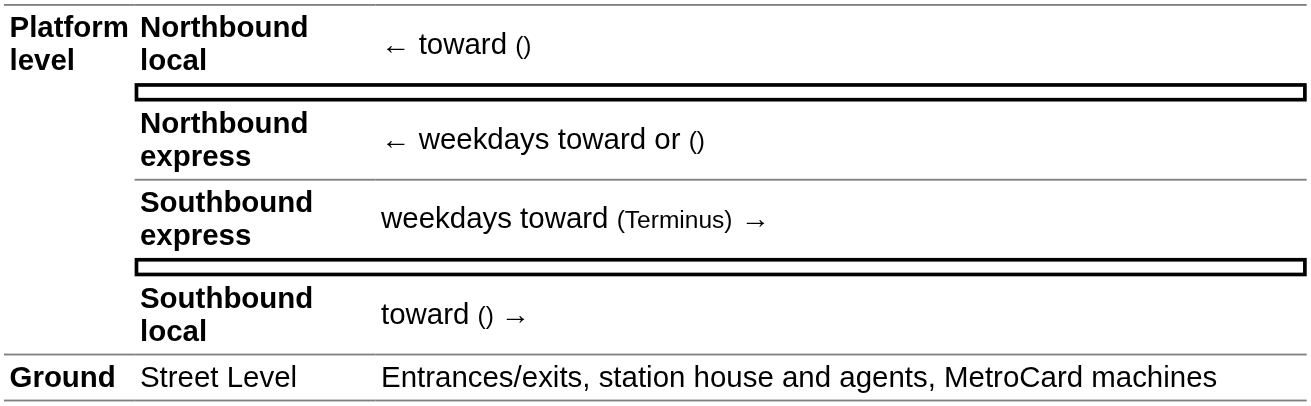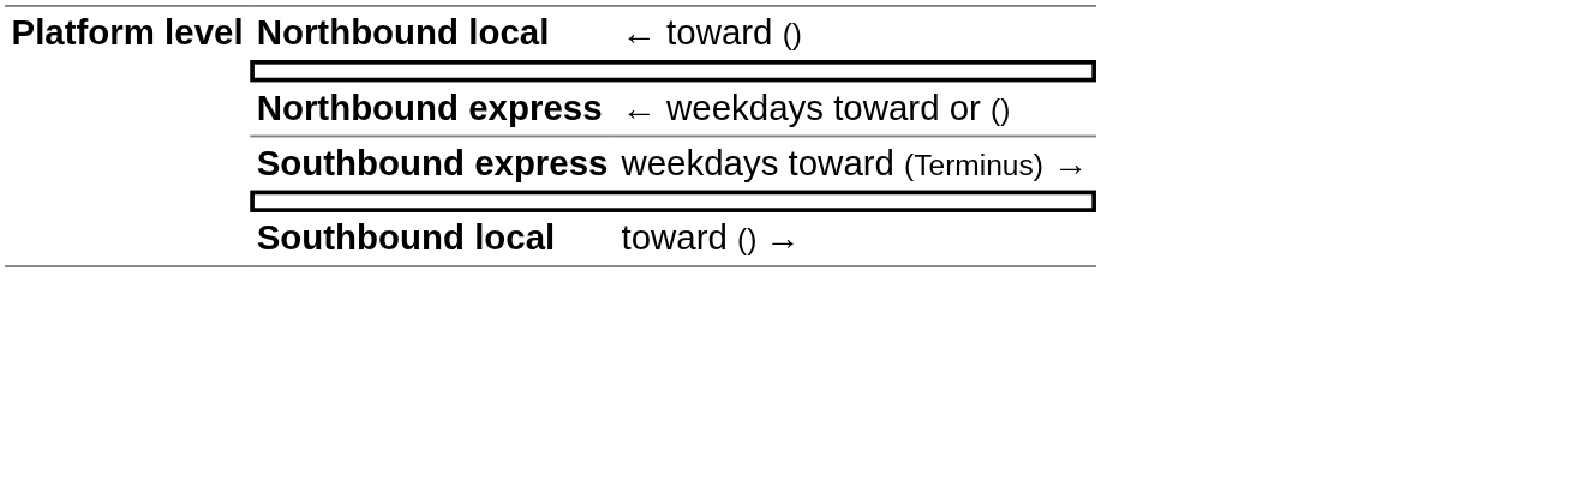- row: Ground | Street Level | Entrances/exits, station house and agents, MetroCard machines
